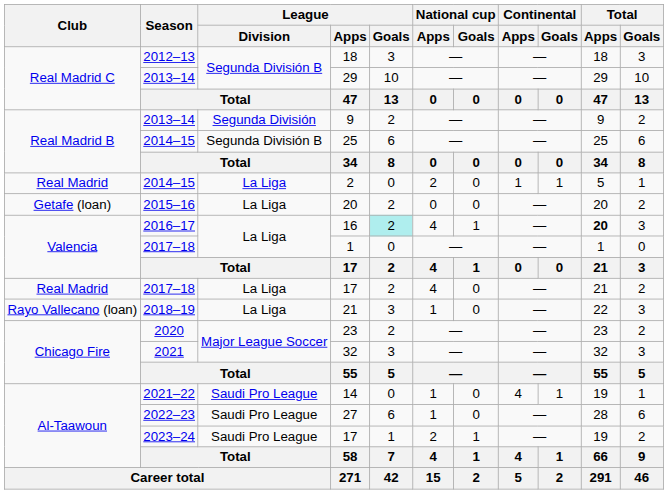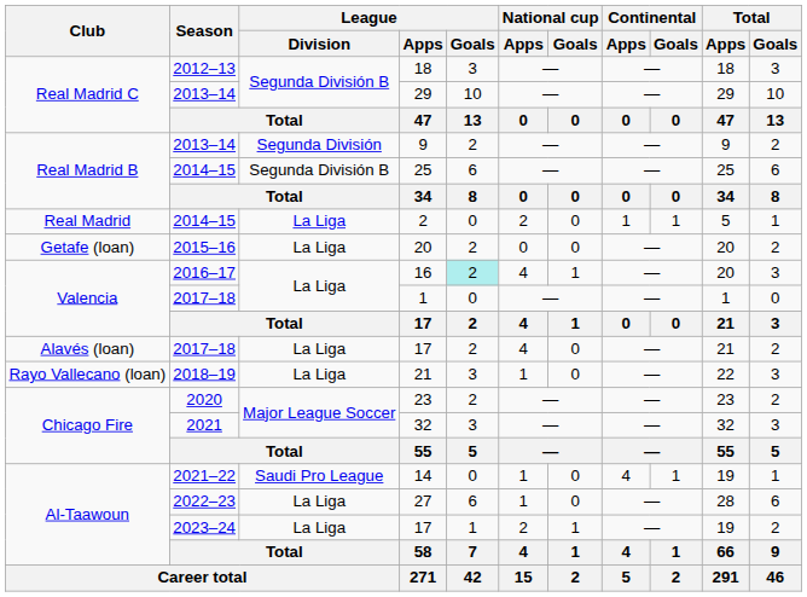16 | Total / Apps: bold -> normal
2017–18 / 17 | Club: Real Madrid -> Alavés (loan)
27 | League / Division: Saudi Pro League -> La Liga
2023–24 / 17 | League / Division: Saudi Pro League -> La Liga
